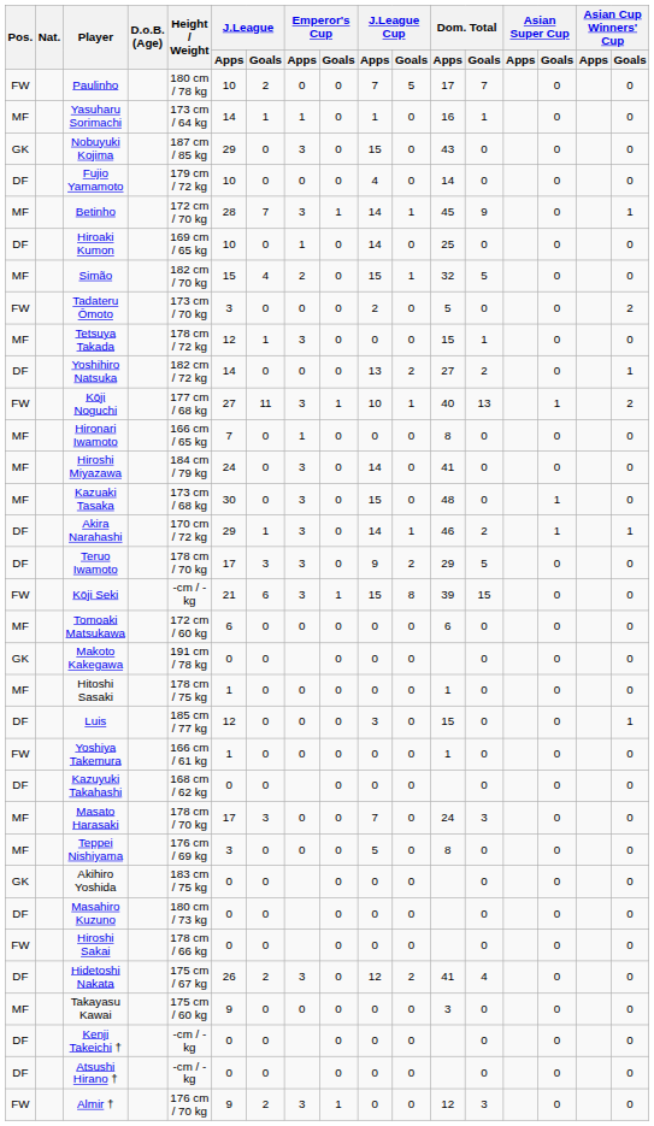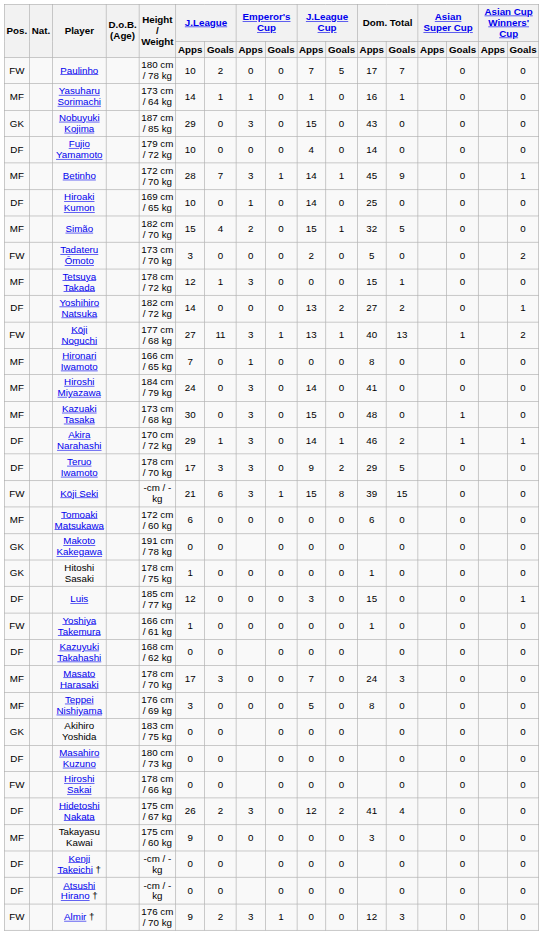Kōji Noguchi | J.League Cup / Apps: 10 -> 13
Hitoshi Sasaki | Pos.: MF -> GK
